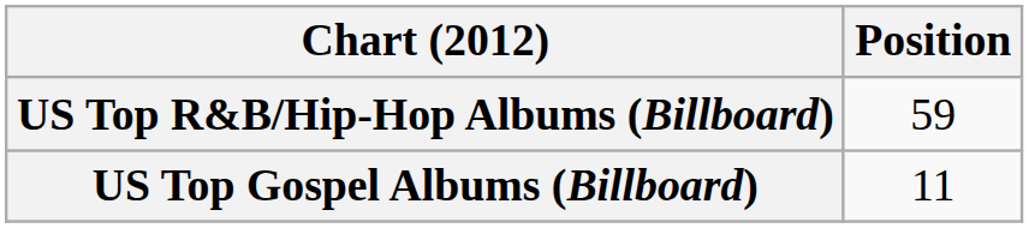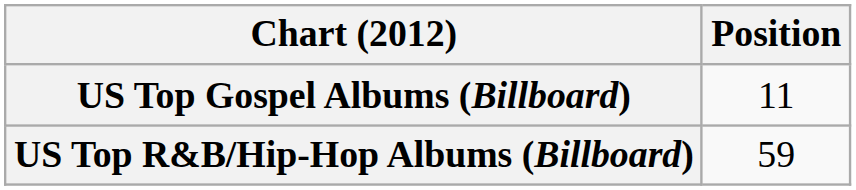rows swapped: US Top Gospel Albums (Billboard) <-> US Top R&B/Hip-Hop Albums (Billboard)
